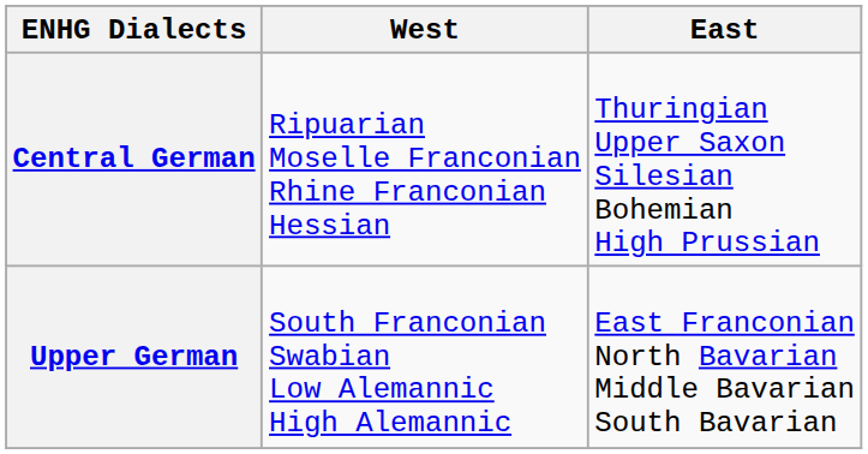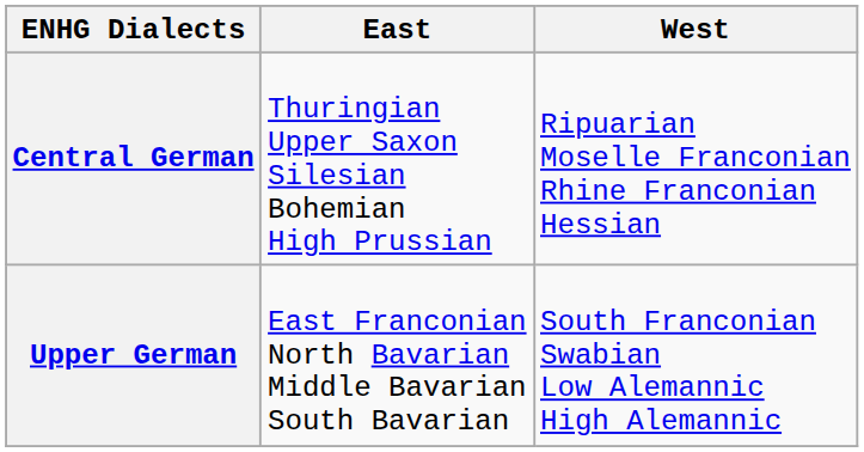columns swapped: West <-> East
